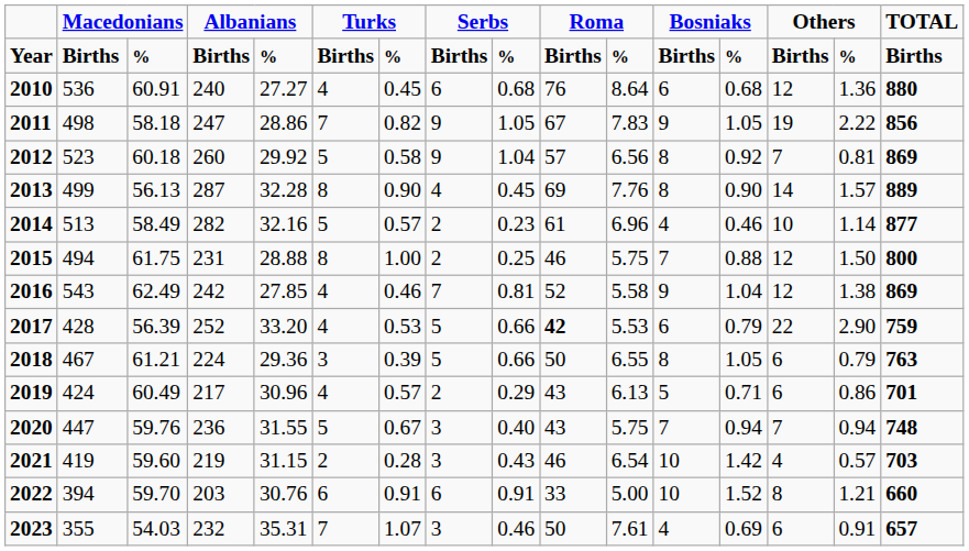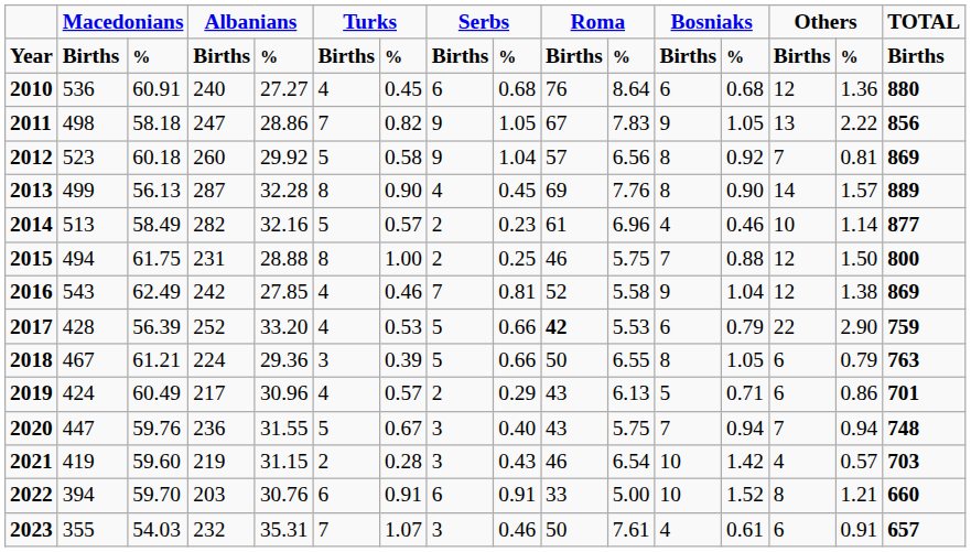2011 | column 14: 19 -> 13
2023 | column 13: 0.69 -> 0.61
